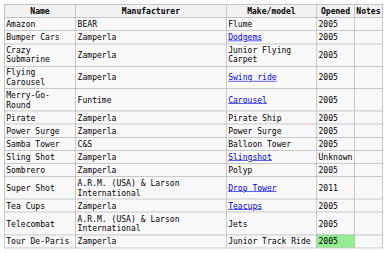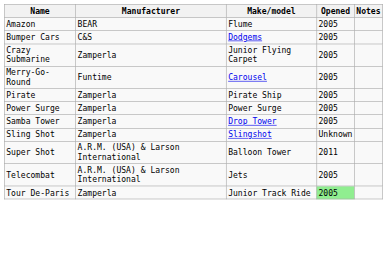Bumper Cars | Manufacturer: Zamperla -> C&S
- row: Flying Carousel | Zamperla | Swing ride | 2005
Samba Tower | Manufacturer: C&S -> Zamperla
Samba Tower | Make/model: Balloon Tower -> Drop Tower
- row: Sombrero | Zamperla | Polyp | 2005
Super Shot | Make/model: Drop Tower -> Balloon Tower
- row: Tea Cups | Zamperla | Teacups | 2005
